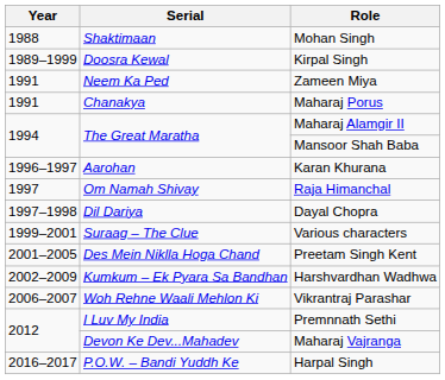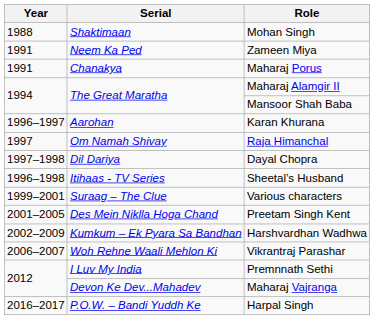- row: 1989–1999 | Doosra Kewal | Kirpal Singh
+ row: 1996–1998 | Itihaas - TV Series | Sheetal’s Husband
